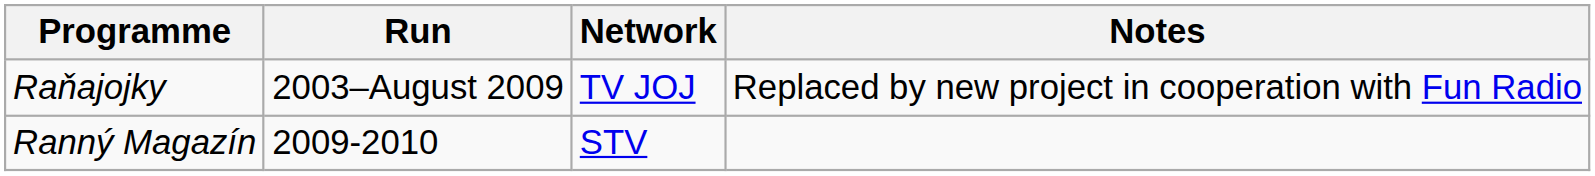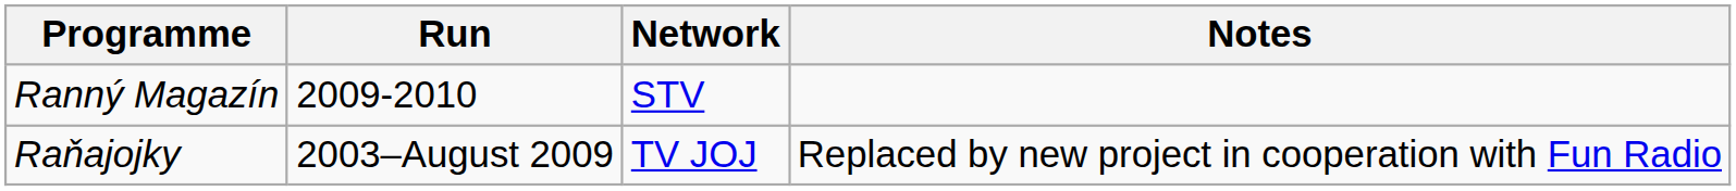rows swapped: Raňajojky <-> Ranný Magazín
